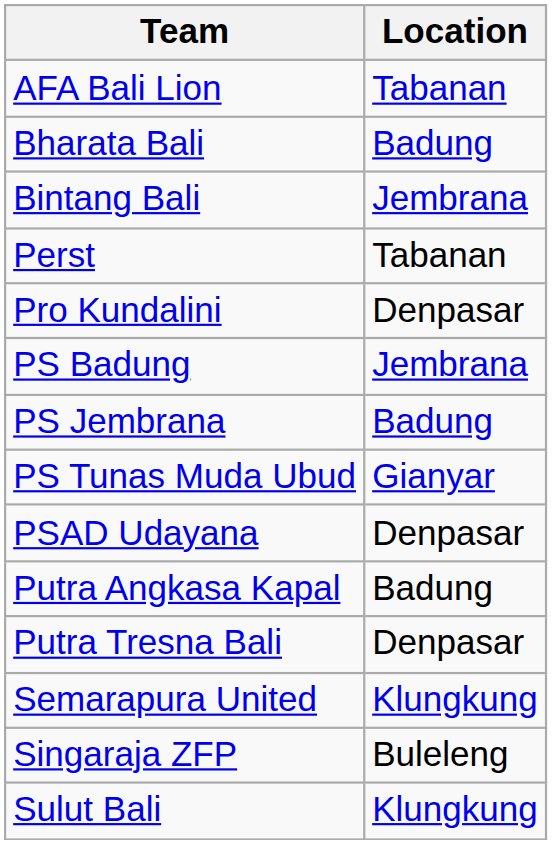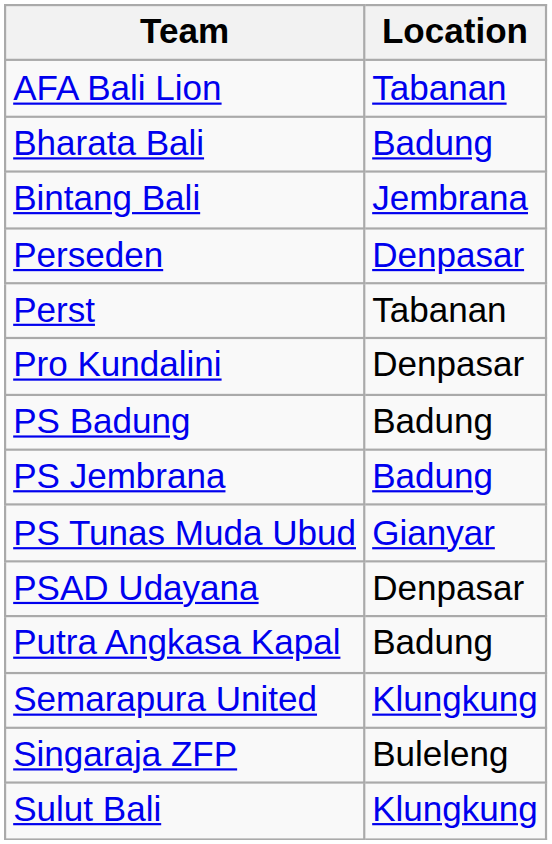+ row: Perseden | Denpasar
PS Badung | Location: Jembrana -> Badung
- row: Putra Tresna Bali | Denpasar
